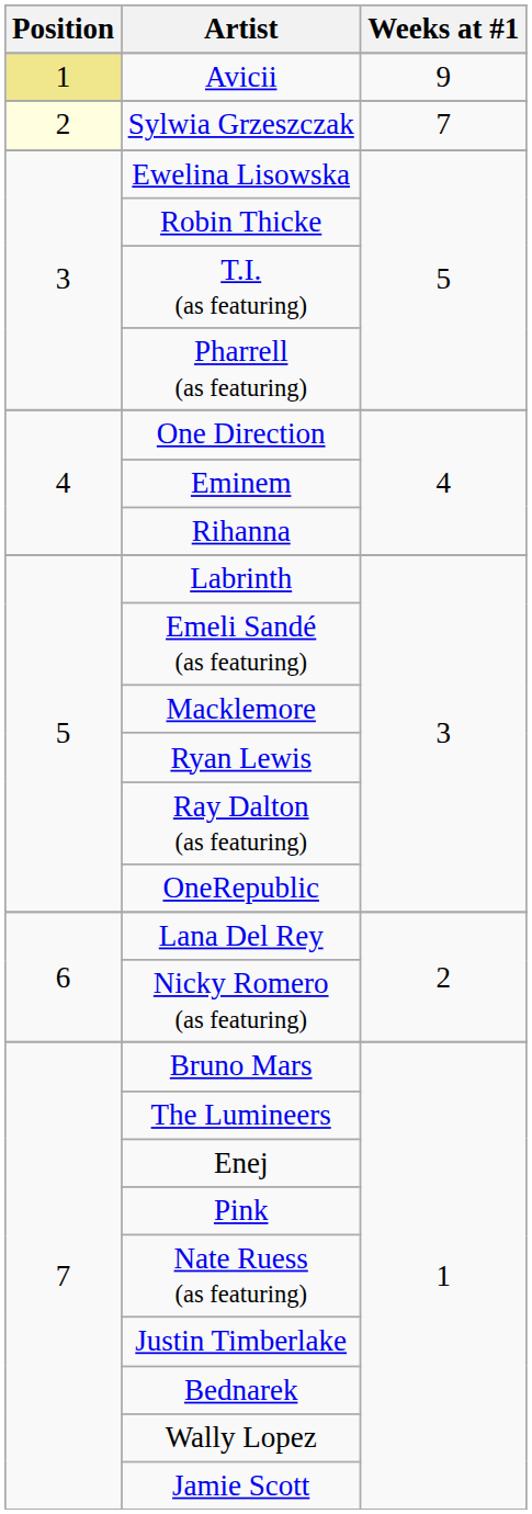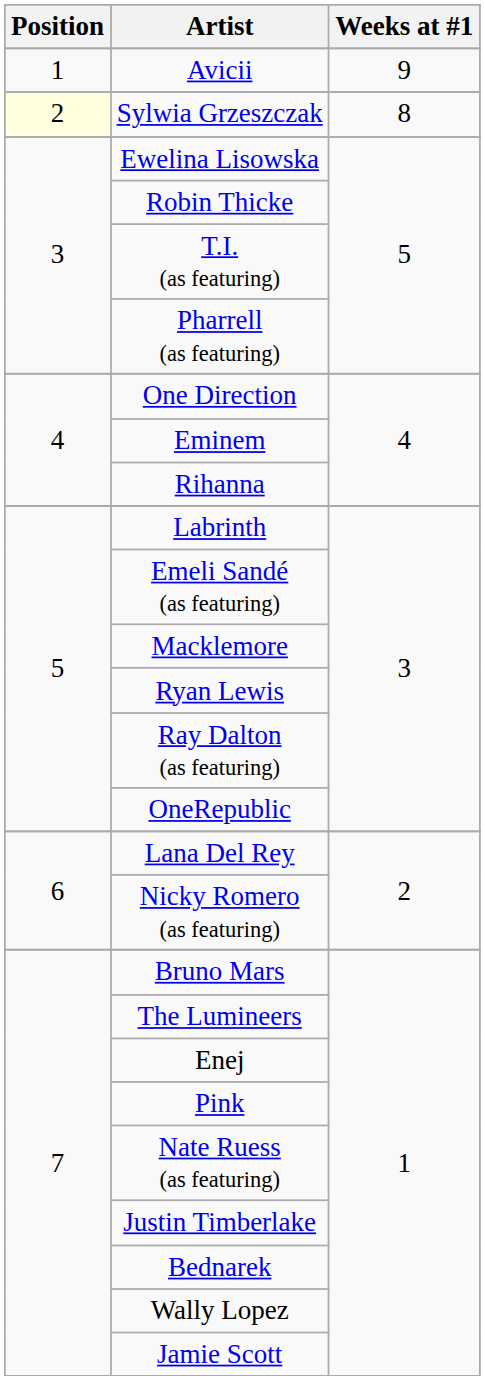Avicii | Position: khaki background -> no background
Sylwia Grzeszczak | Weeks at #1: 7 -> 8
